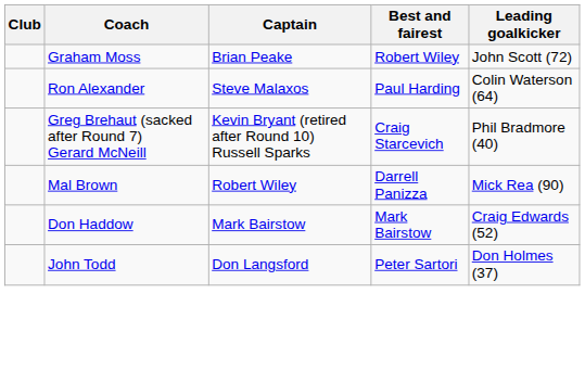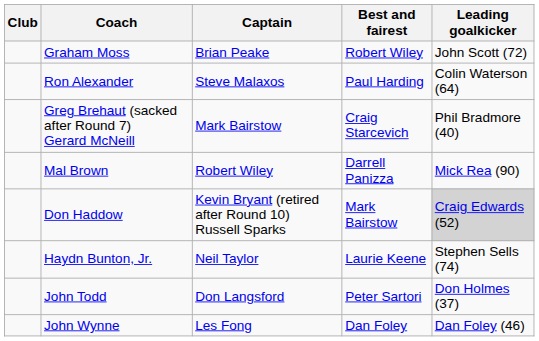Greg Brehaut (sacked after Round 7) Gerard McNeill | Captain: Kevin Bryant (retired after Round 10) Russell Sparks -> Mark Bairstow
Don Haddow | Captain: Mark Bairstow -> Kevin Bryant (retired after Round 10) Russell Sparks
Don Haddow | Leading goalkicker: no background -> lightgrey background
+ row: Haydn Bunton, Jr. | Neil Taylor | Laurie Keene | Stephen Sells (74)
+ row: John Wynne | Les Fong | Dan Foley | Dan Foley (46)
